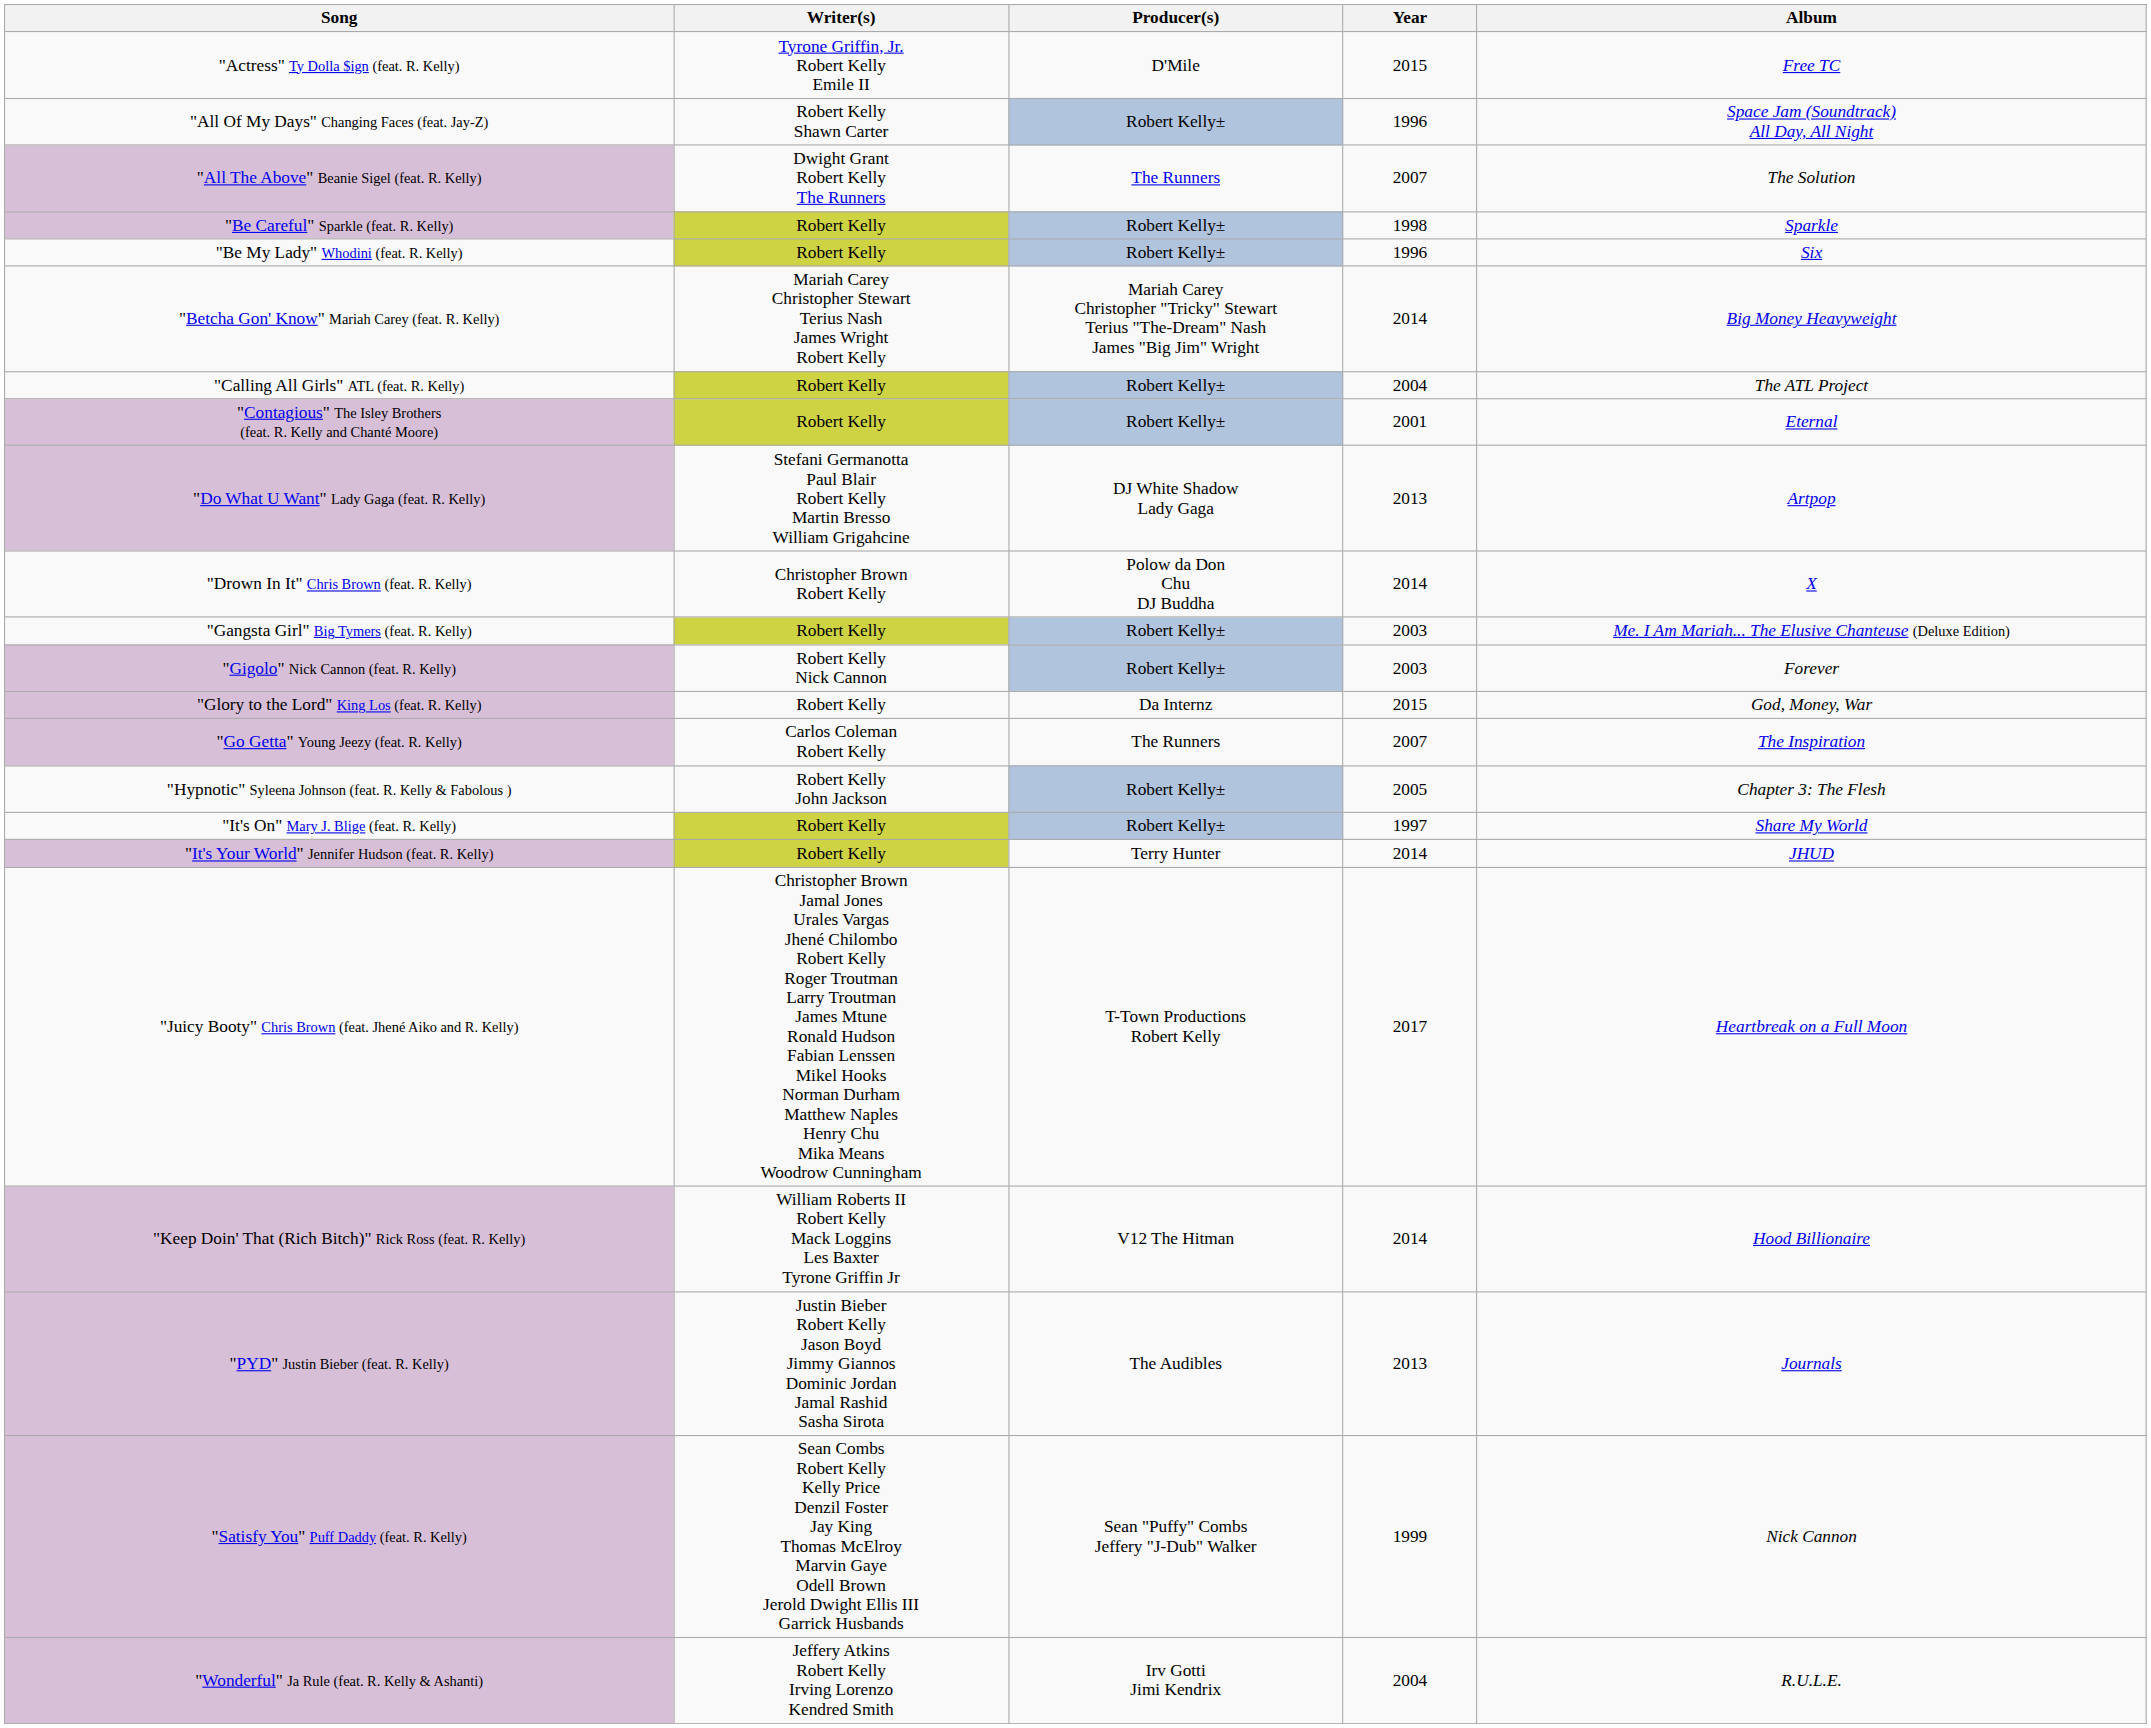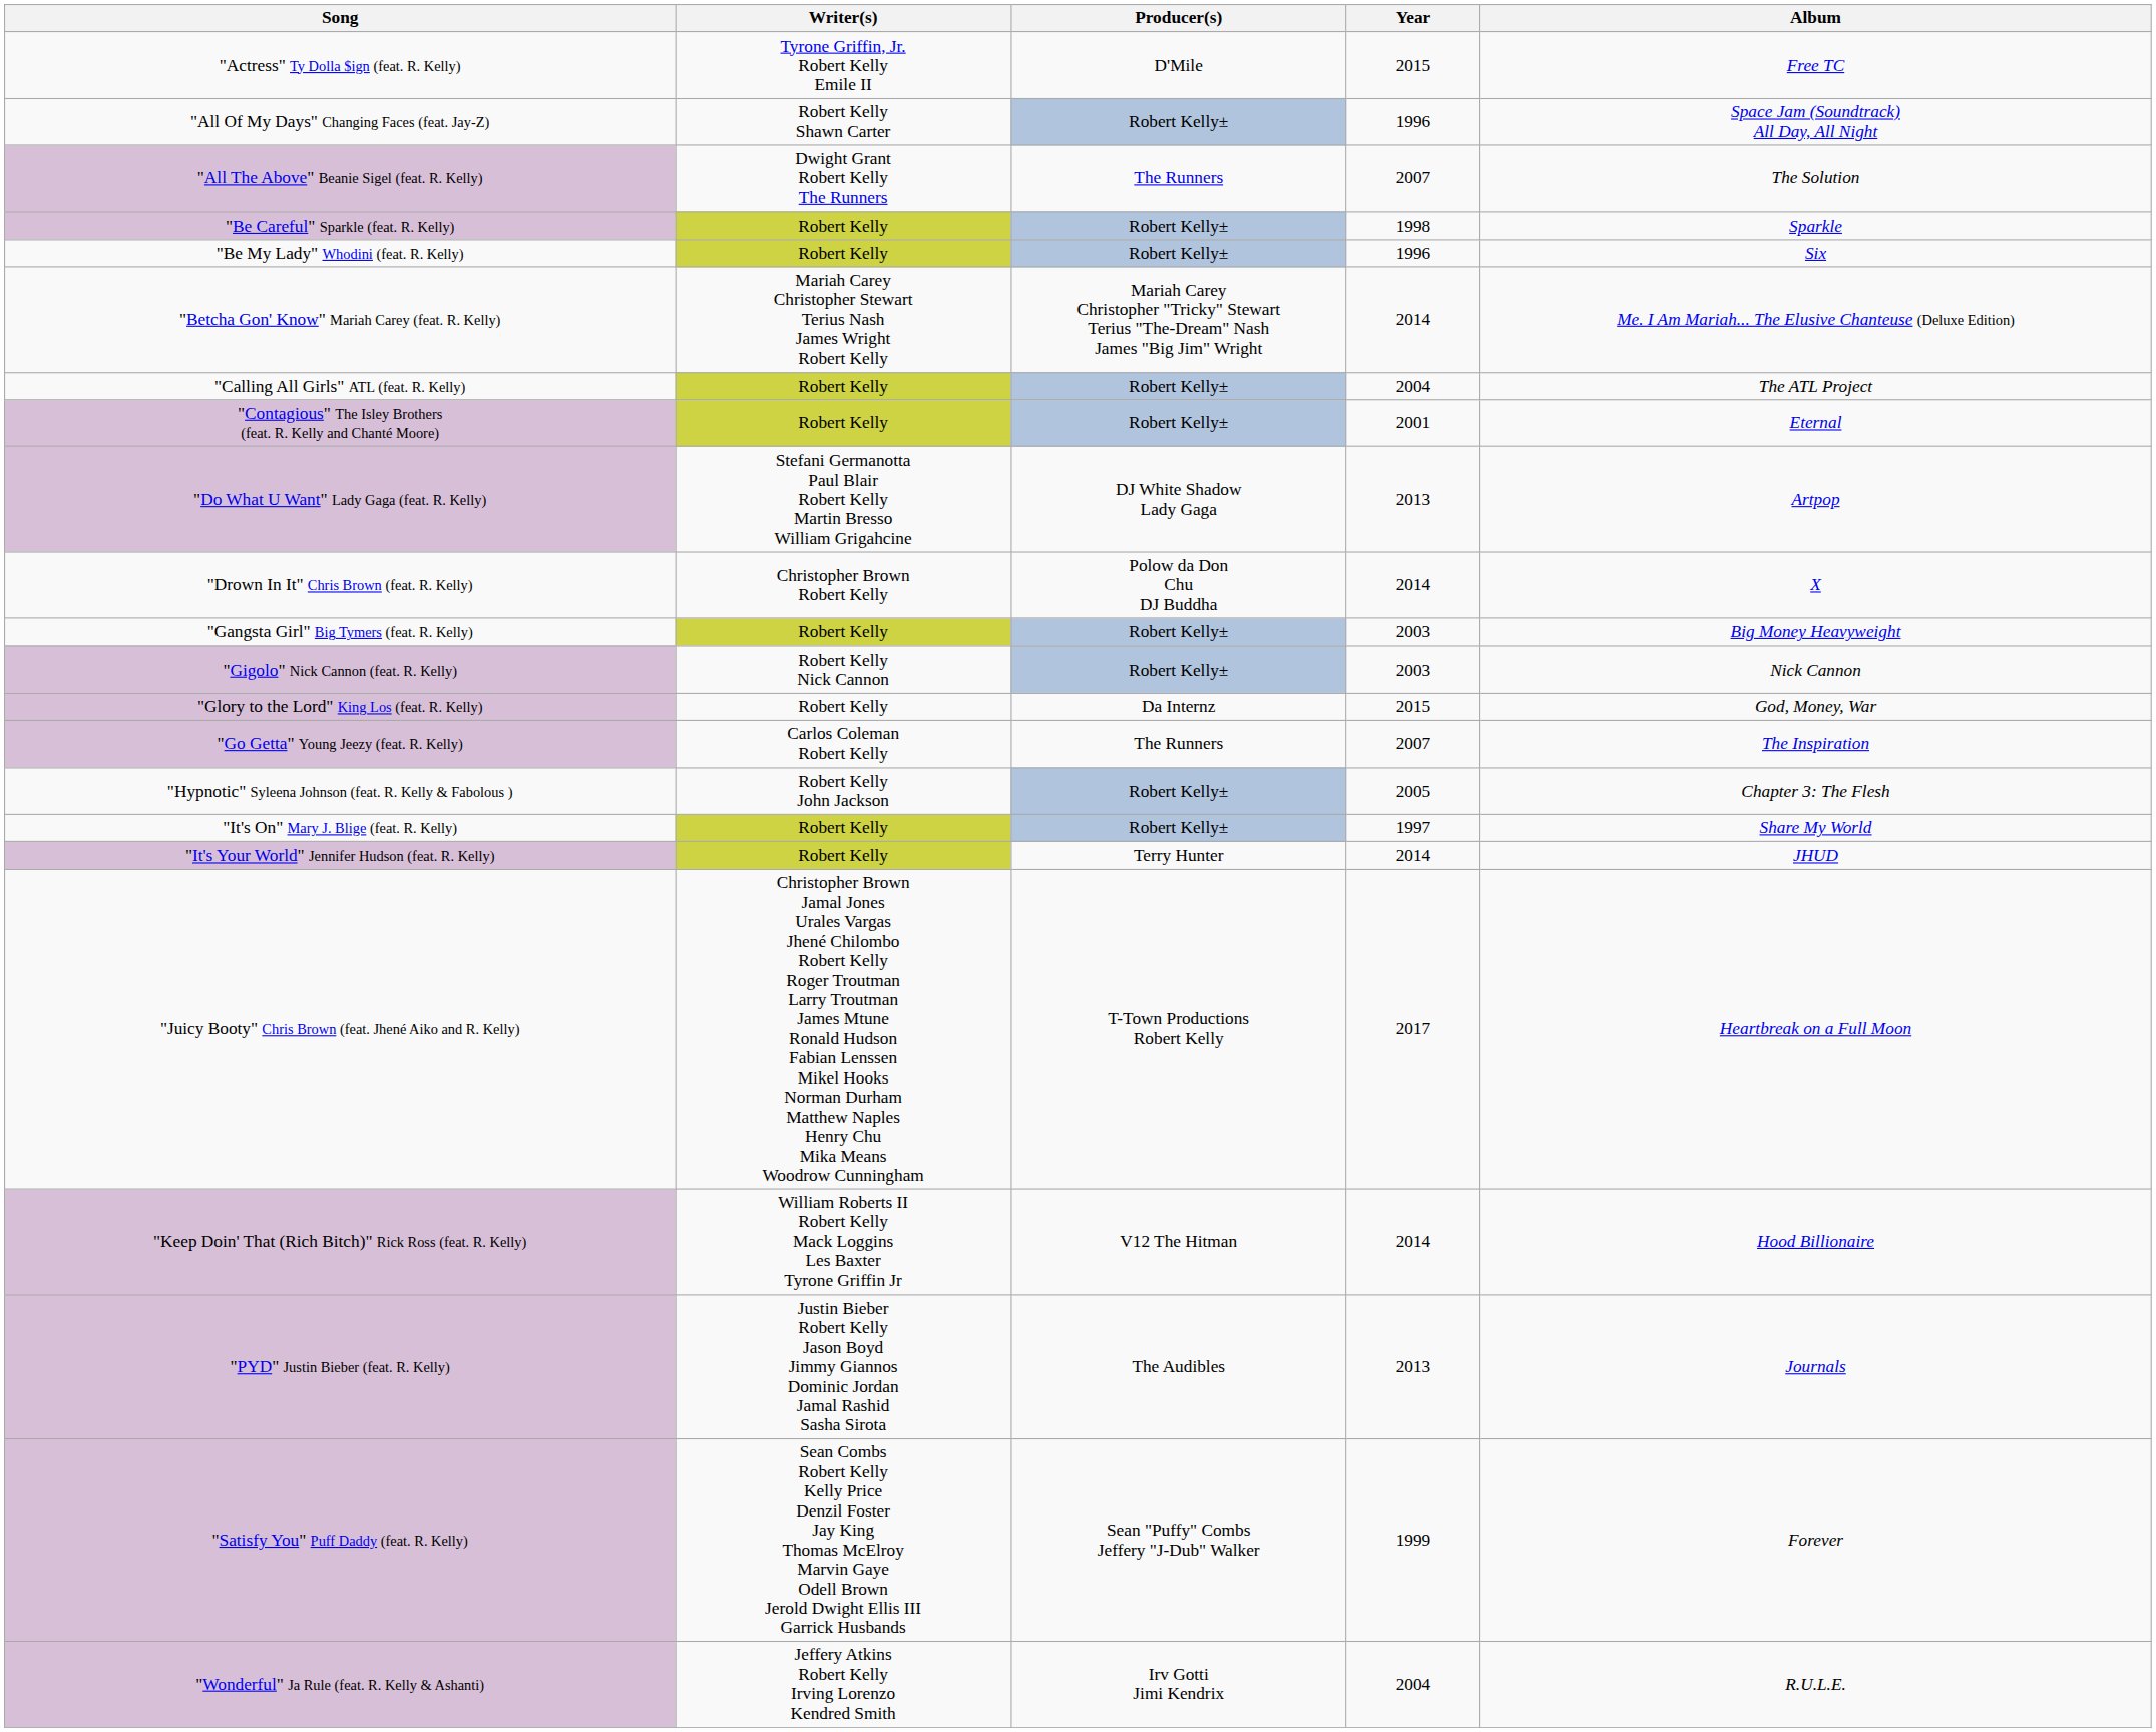"Betcha Gon' Know" Mariah Carey (feat. R. Kelly) | Album: Big Money Heavyweight -> Me. I Am Mariah... The Elusive Chanteuse (Deluxe Edition)
"Gangsta Girl" Big Tymers (feat. R. Kelly) | Album: Me. I Am Mariah... The Elusive Chanteuse (Deluxe Edition) -> Big Money Heavyweight
"Gigolo" Nick Cannon (feat. R. Kelly) | Album: Forever -> Nick Cannon
"Satisfy You" Puff Daddy (feat. R. Kelly) | Album: Nick Cannon -> Forever
